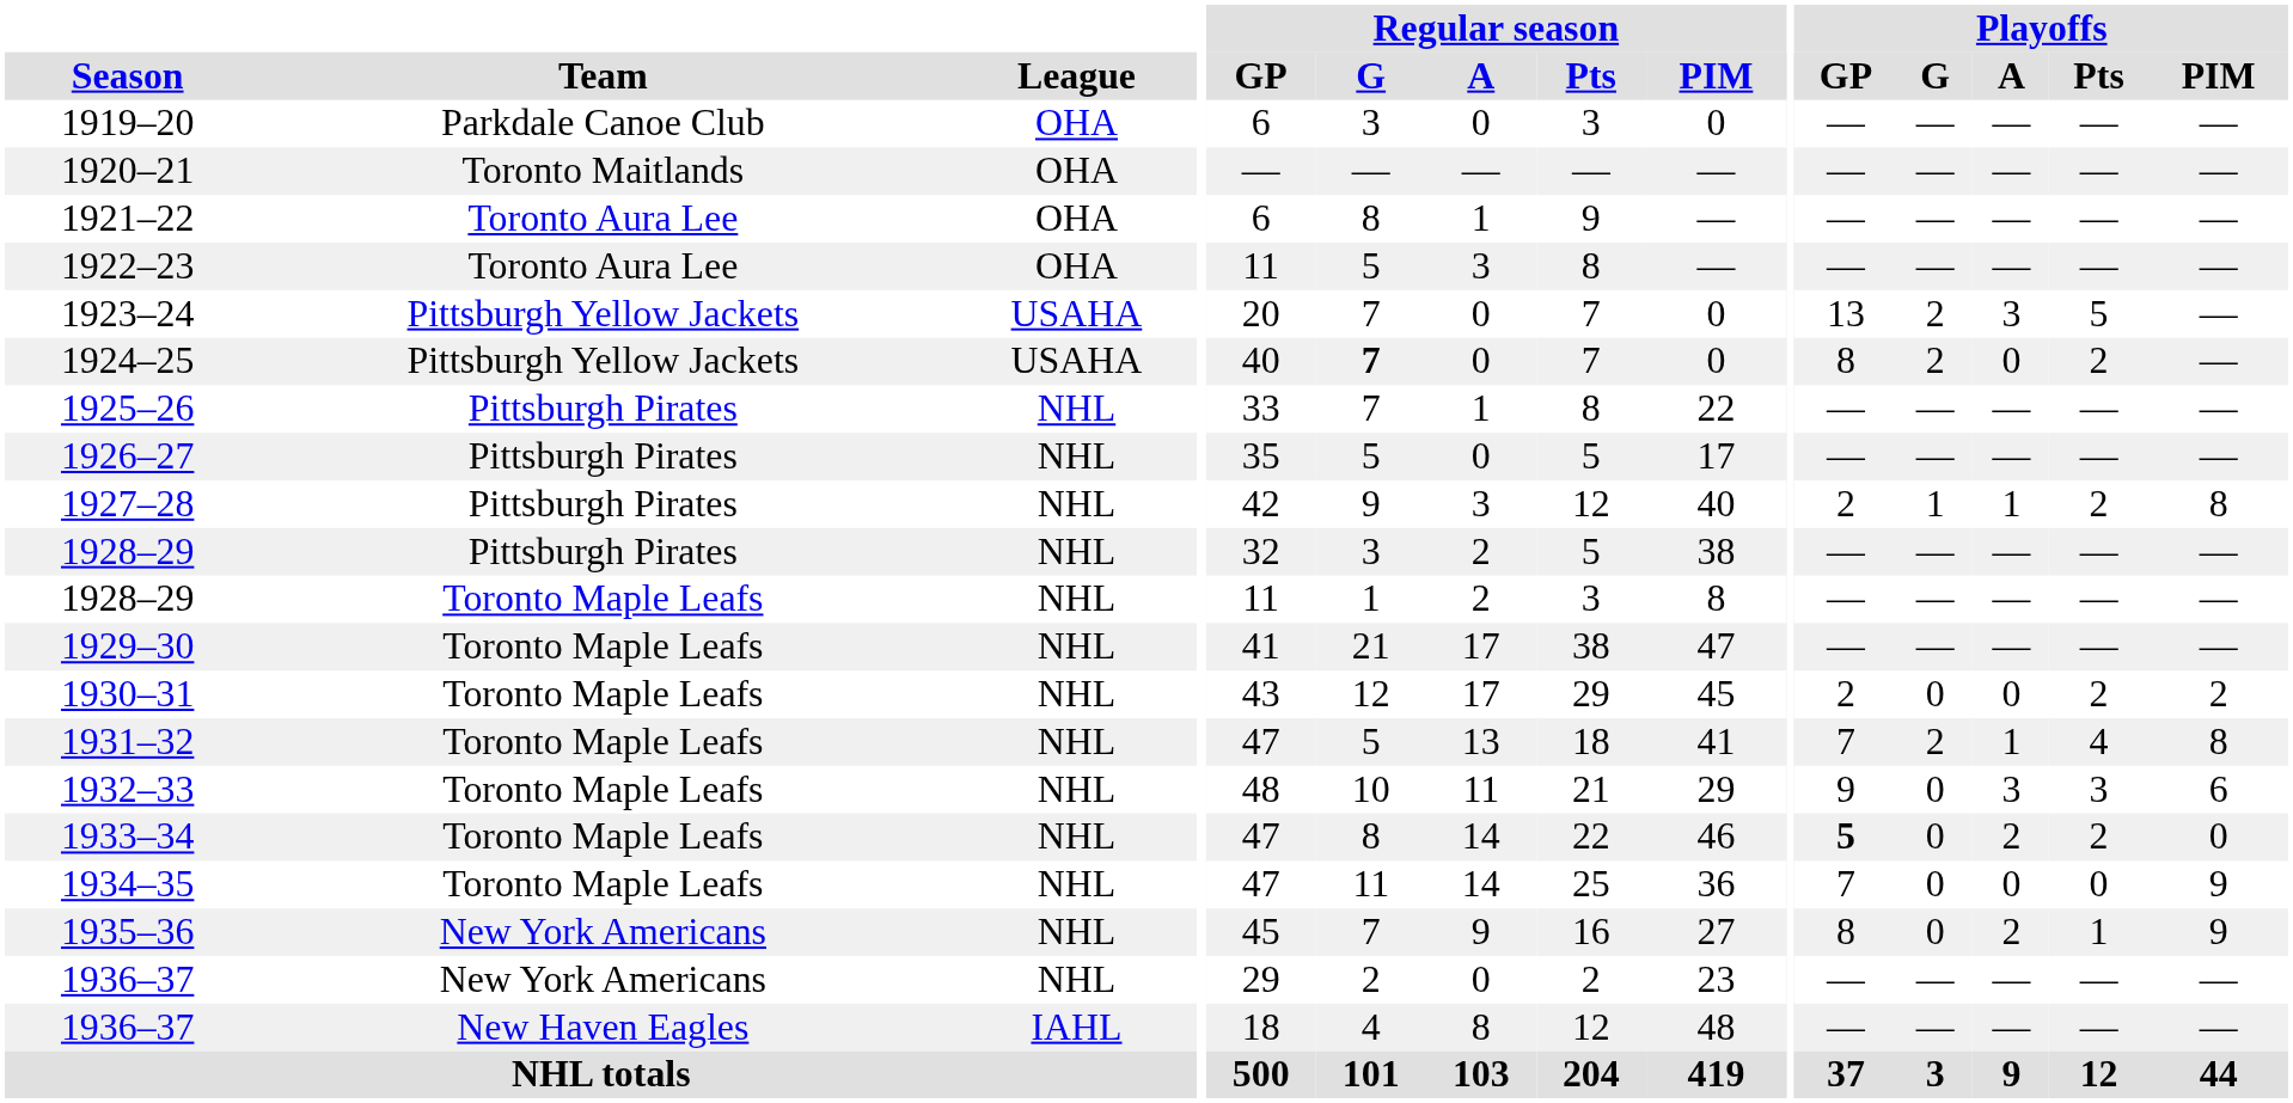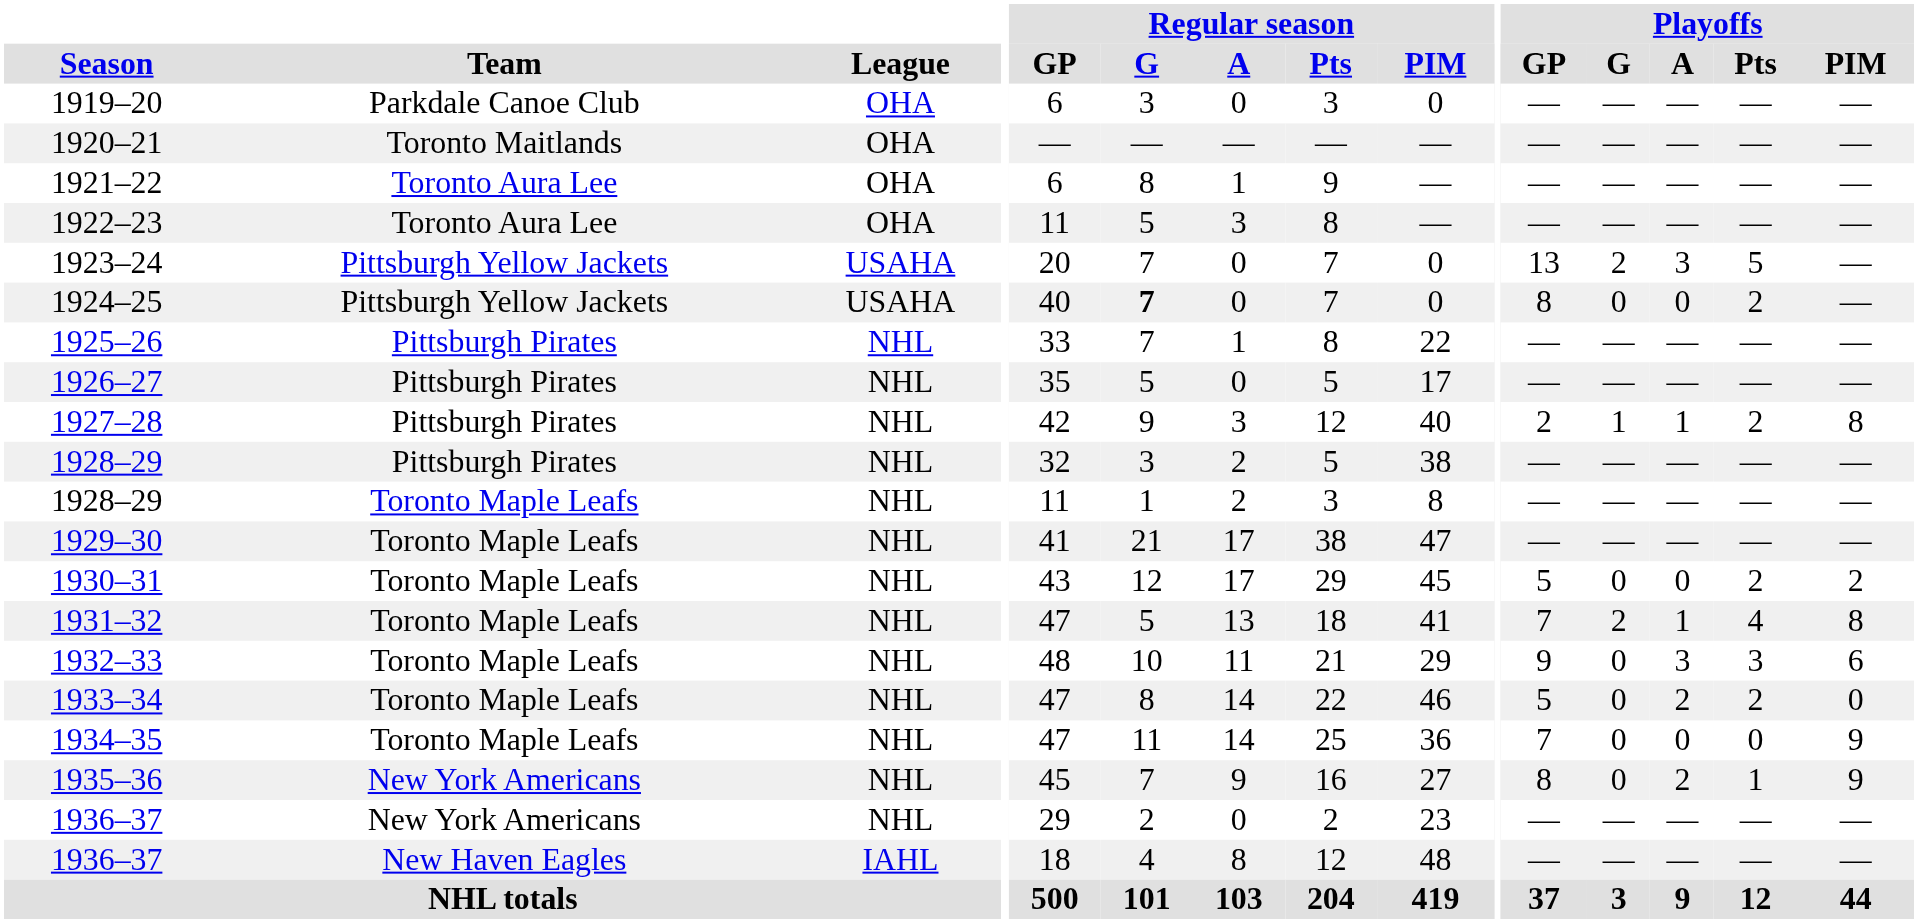1924–25 | Playoffs / G: 2 -> 0
1930–31 | Playoffs / GP: 2 -> 5
1933–34 | Playoffs / GP: bold -> normal
